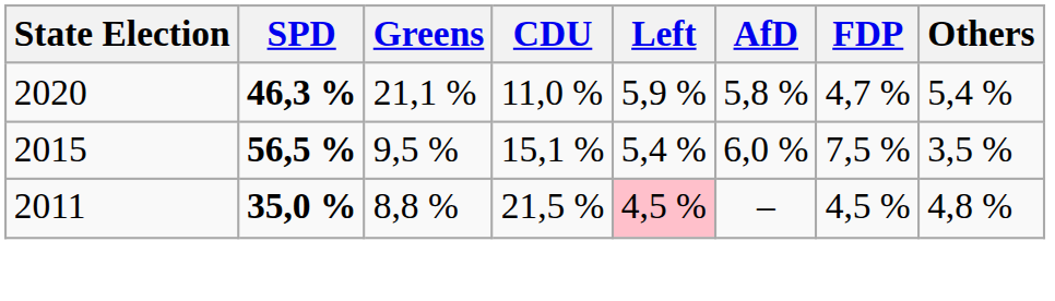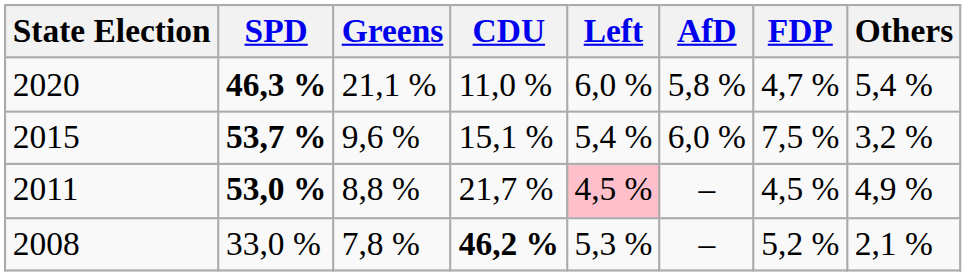2020 | Left: 5,9 % -> 6,0 %
2015 | SPD: 56,5 % -> 53,7 %
2015 | Greens: 9,5 % -> 9,6 %
2015 | Others: 3,5 % -> 3,2 %
2011 | SPD: 35,0 % -> 53,0 %
2011 | CDU: 21,5 % -> 21,7 %
2011 | Others: 4,8 % -> 4,9 %
+ row: 2008 | 33,0 % | 7,8 % | 46,2 % | 5,3 % | – | 5,2 % | 2,1 %
